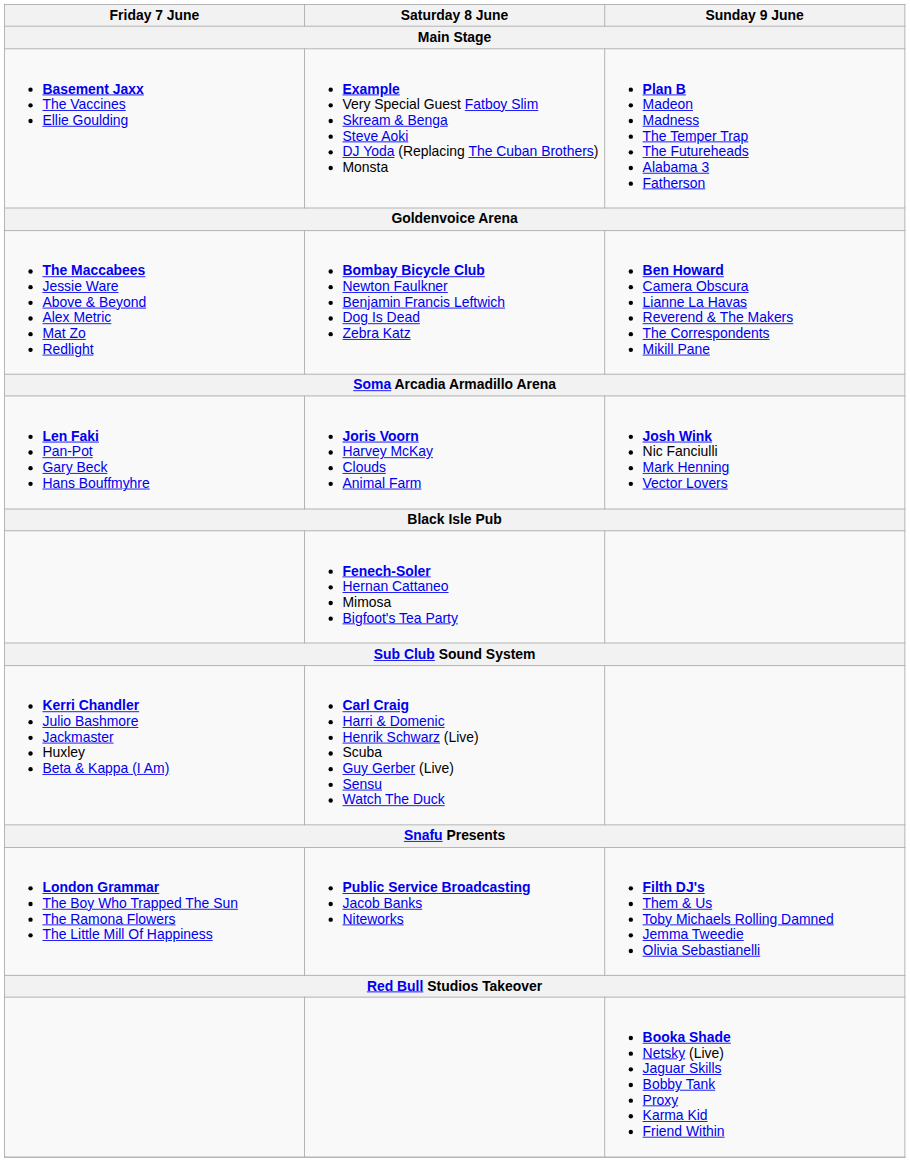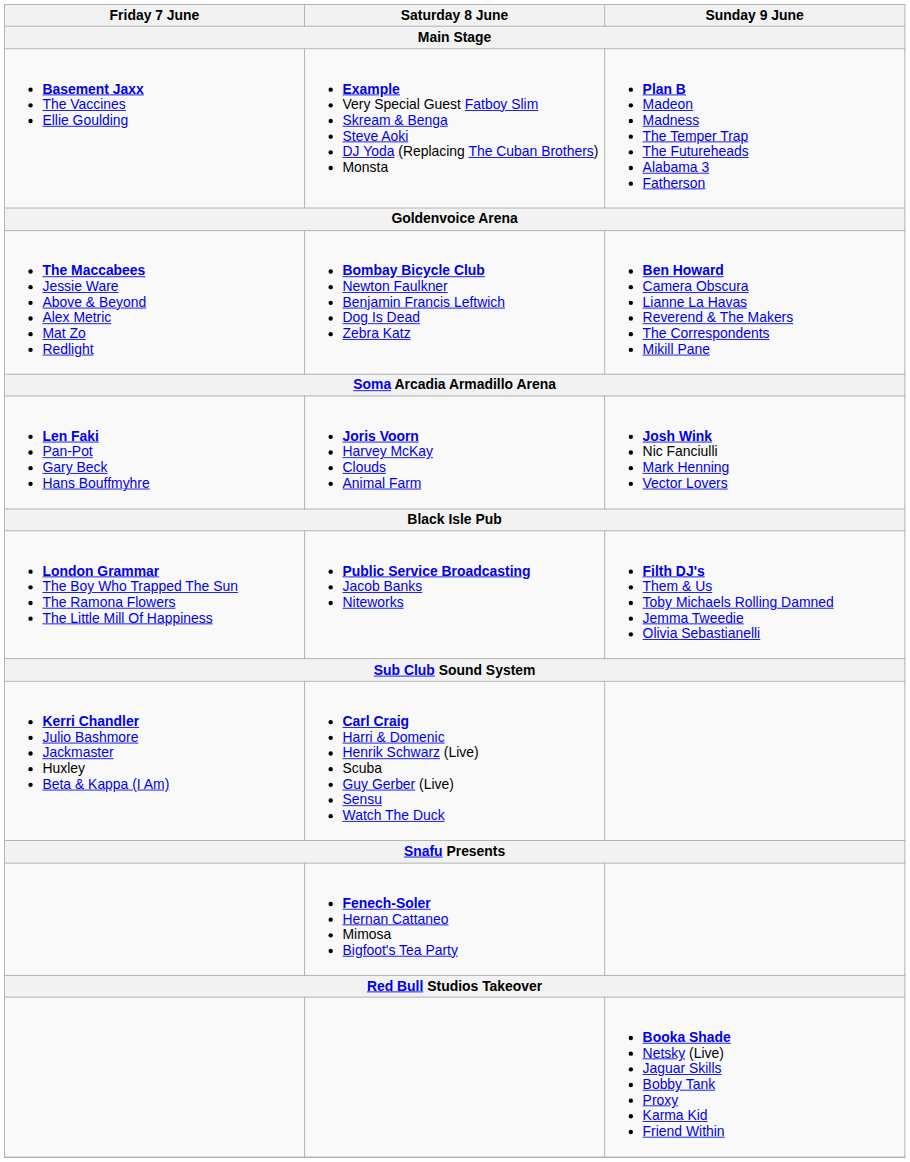rows swapped: Public Service Broadcasting Jacob Banks Niteworks <-> Fenech-Soler Hernan Cattaneo Mimosa Bigfoot's Tea Party
